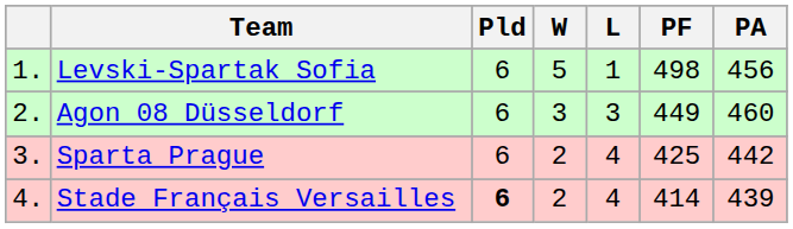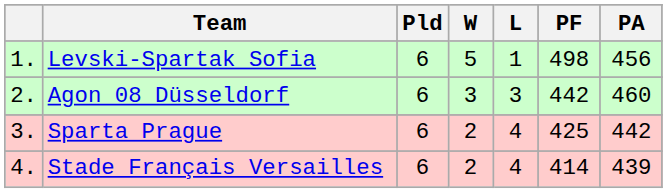Agon 08 Düsseldorf | PF: 449 -> 442
Stade Français Versailles | Pld: bold -> normal
